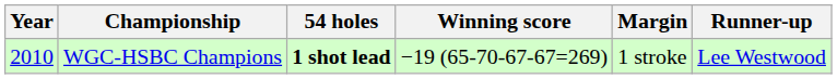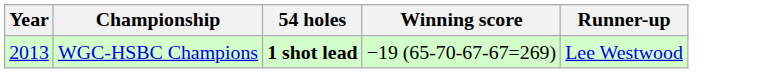- column: Margin | 1 stroke
WGC-HSBC Champions | Year: 2010 -> 2013
